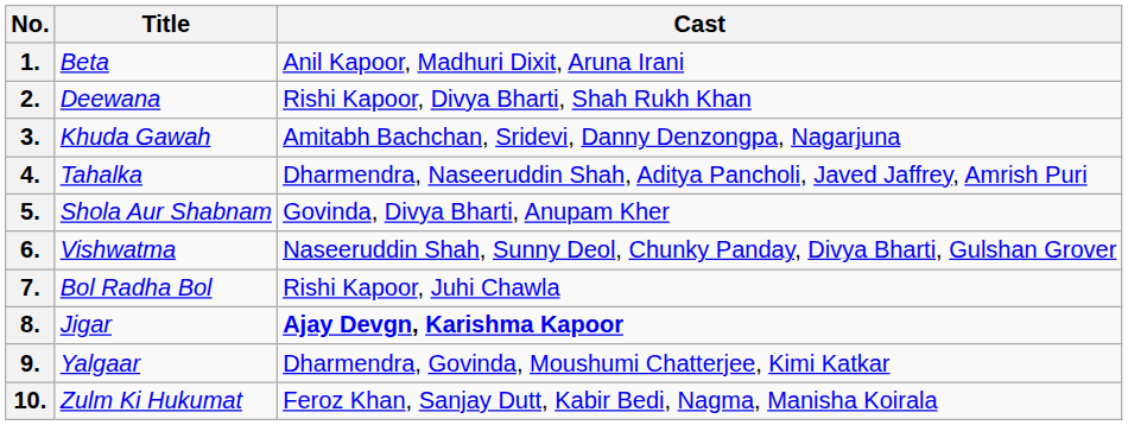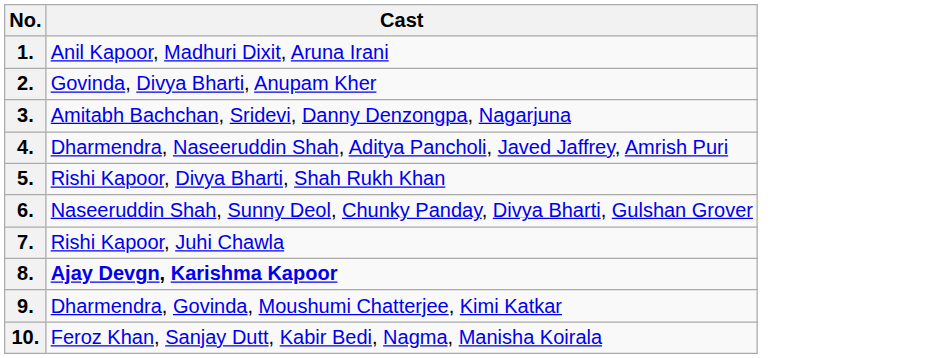- column: Title | Beta | Deewana | Khuda Gawah | Tahalka | Shola Aur Shabnam | Vishwatma | Bol Radha Bol | Jigar | Yalgaar | Zulm Ki Hukumat
2. | Cast: Rishi Kapoor, Divya Bharti, Shah Rukh Khan -> Govinda, Divya Bharti, Anupam Kher
5. | Cast: Govinda, Divya Bharti, Anupam Kher -> Rishi Kapoor, Divya Bharti, Shah Rukh Khan
